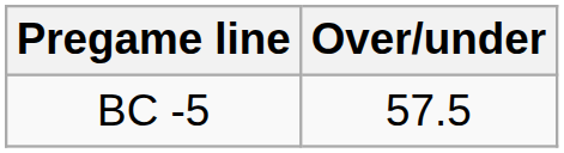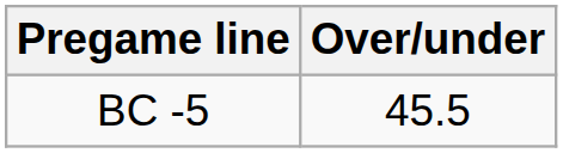BC -5 | Over/under: 57.5 -> 45.5
